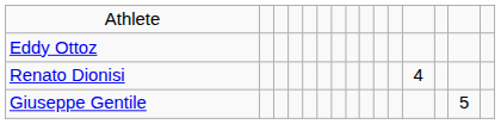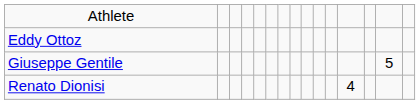rows swapped: Renato Dionisi <-> Giuseppe Gentile
